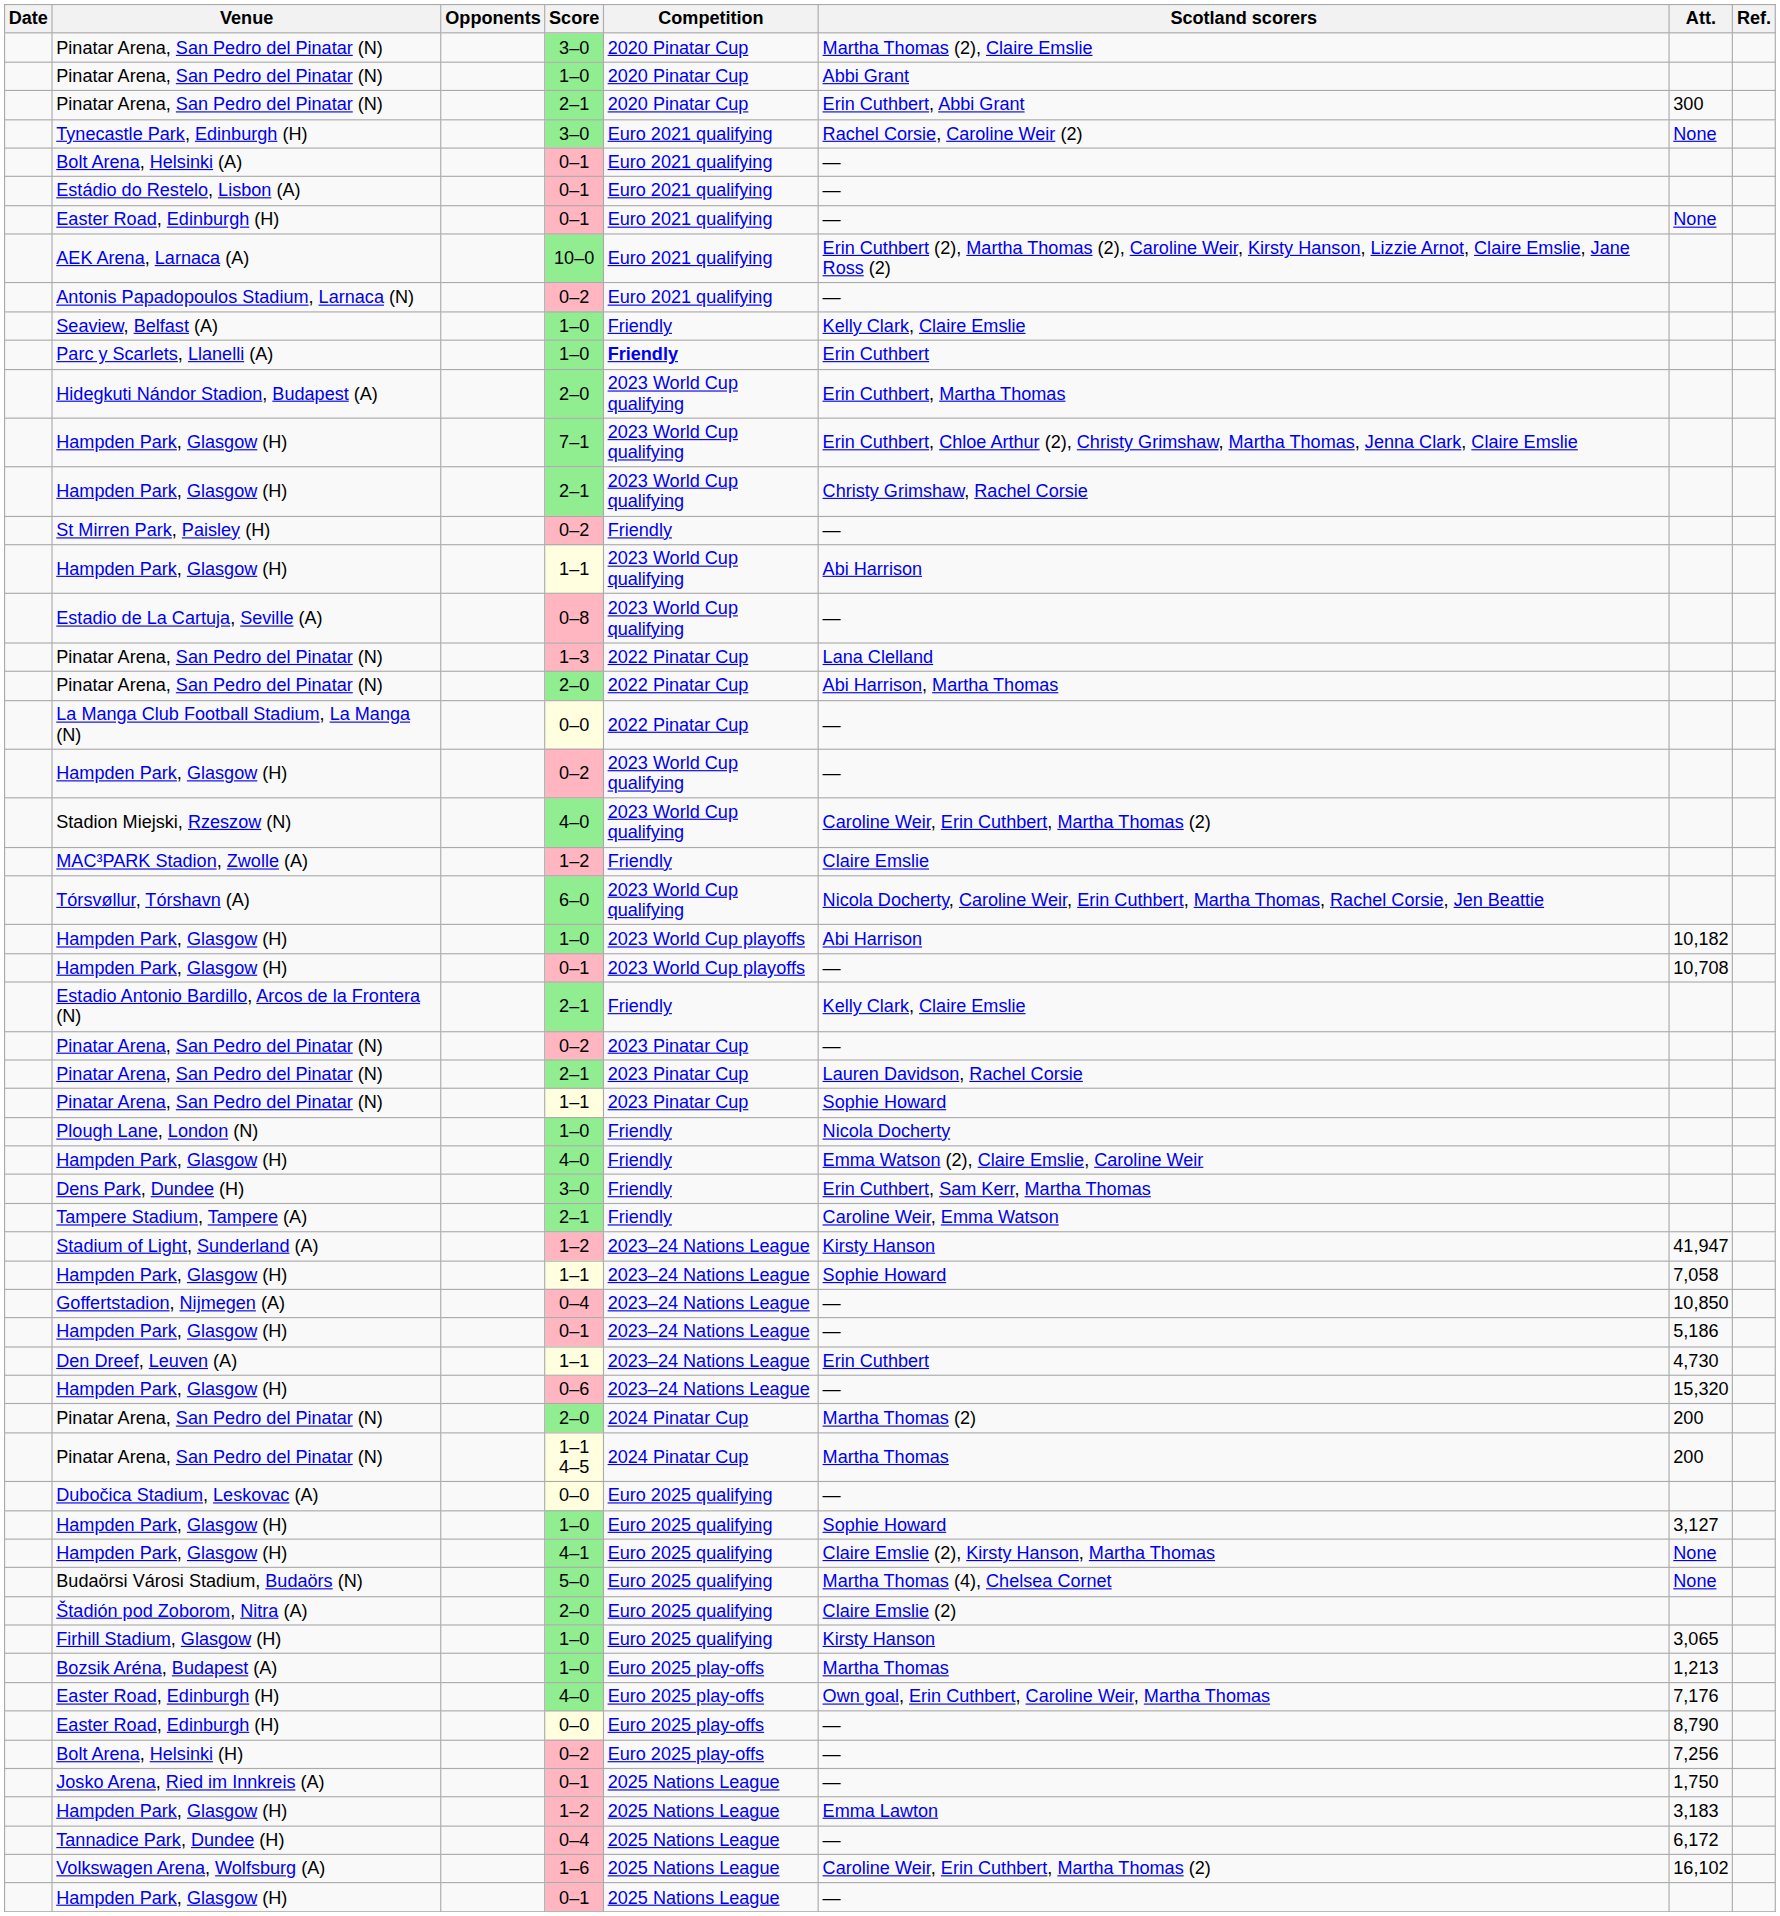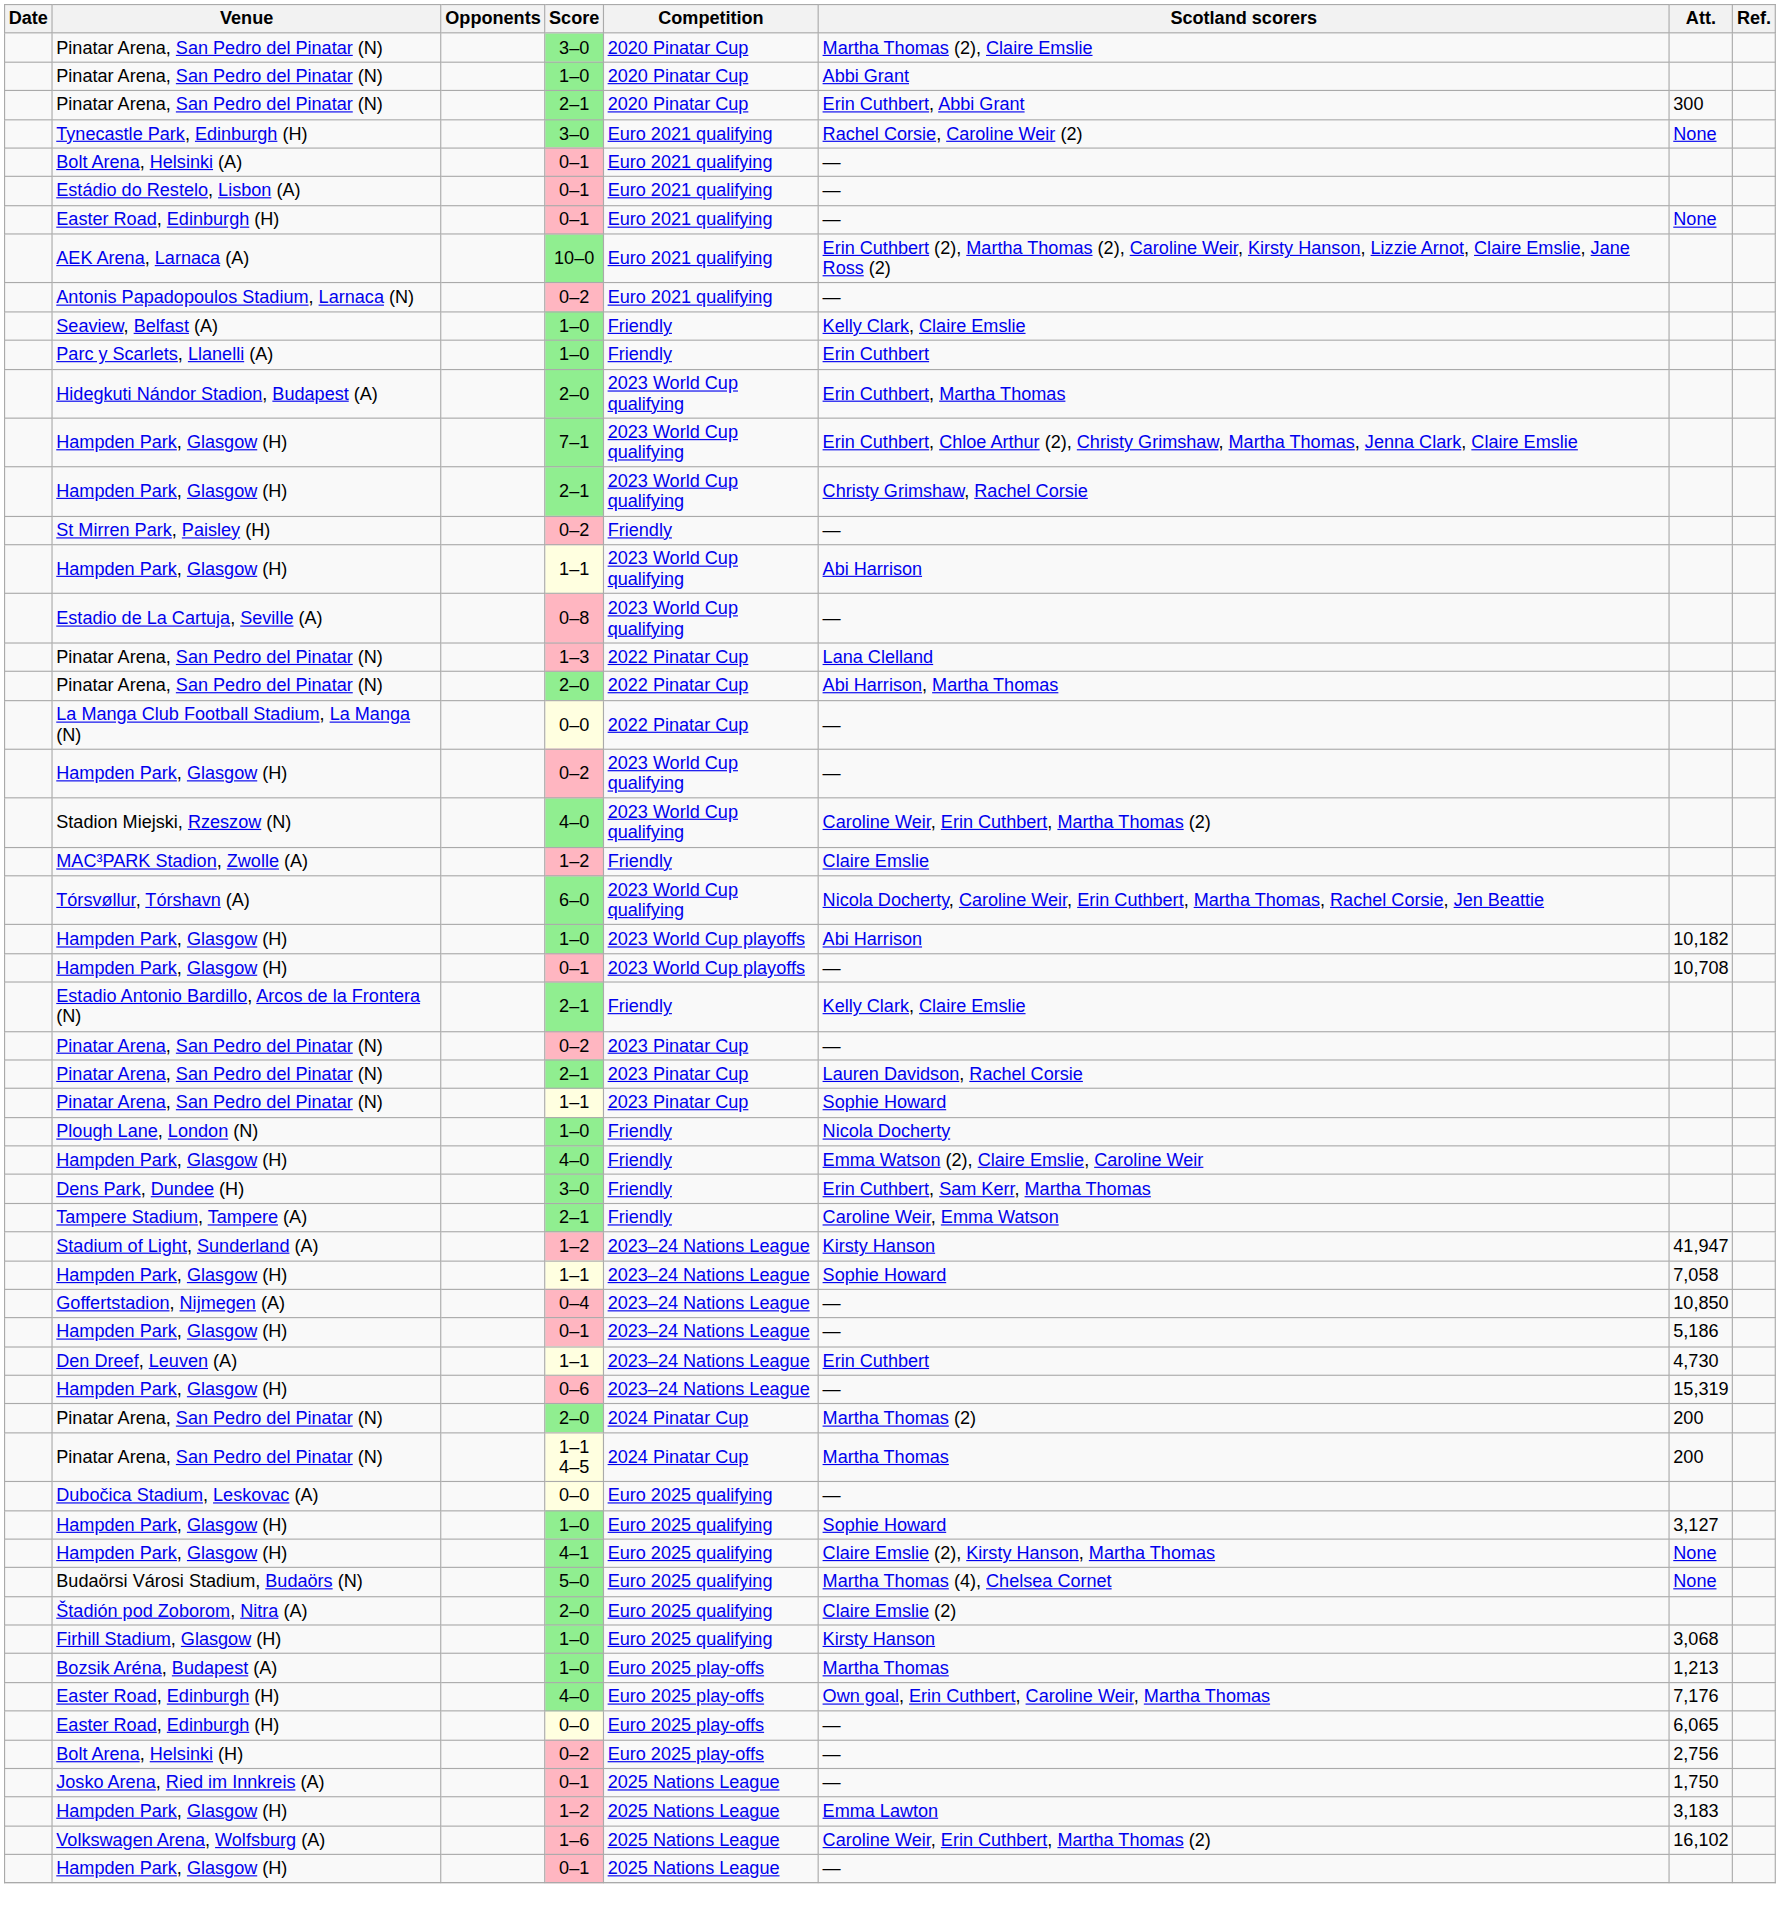Parc y Scarlets, Llanelli (A) | Competition: bold -> normal
Hampden Park, Glasgow (H) / 0–6 | Att.: 15,320 -> 15,319
Firhill Stadium, Glasgow (H) | Att.: 3,065 -> 3,068
Easter Road, Edinburgh (H) / 0–0 | Att.: 8,790 -> 6,065
Bolt Arena, Helsinki (H) | Att.: 7,256 -> 2,756
- row: Tannadice Park, Dundee (H) | 0–4 | 2025 Nations League | — | 6,172
